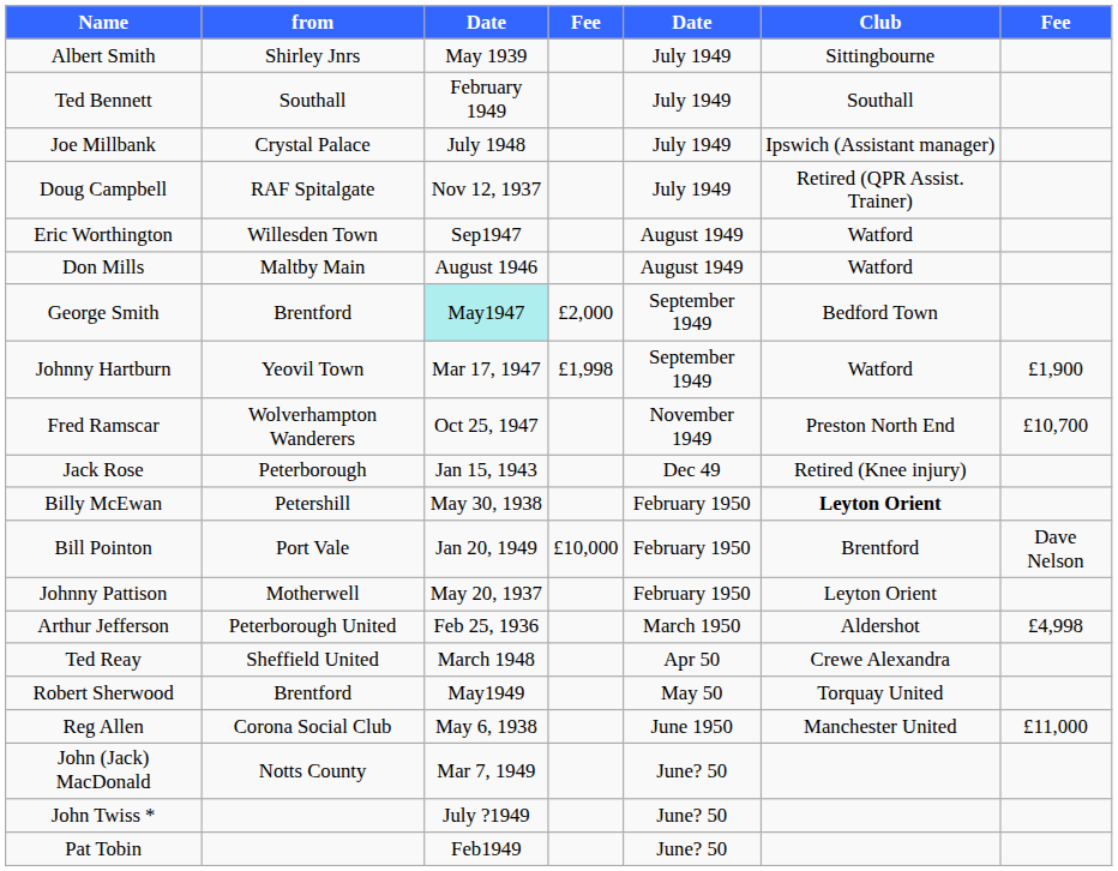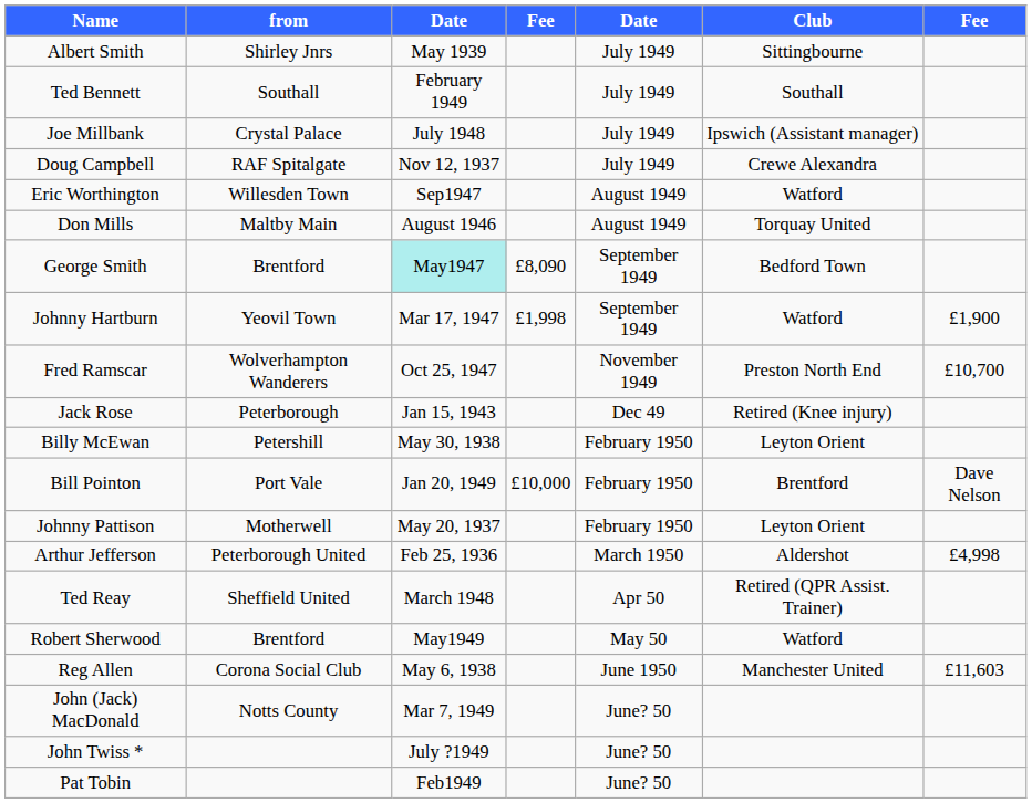Doug Campbell | Club: Retired (QPR Assist. Trainer) -> Crewe Alexandra
Don Mills | Club: Watford -> Torquay United
George Smith | column 4: £2,000 -> £8,090
Billy McEwan | Club: bold -> normal
Ted Reay | Club: Crewe Alexandra -> Retired (QPR Assist. Trainer)
Robert Sherwood | Club: Torquay United -> Watford
Reg Allen | column 7: £11,000 -> £11,603
